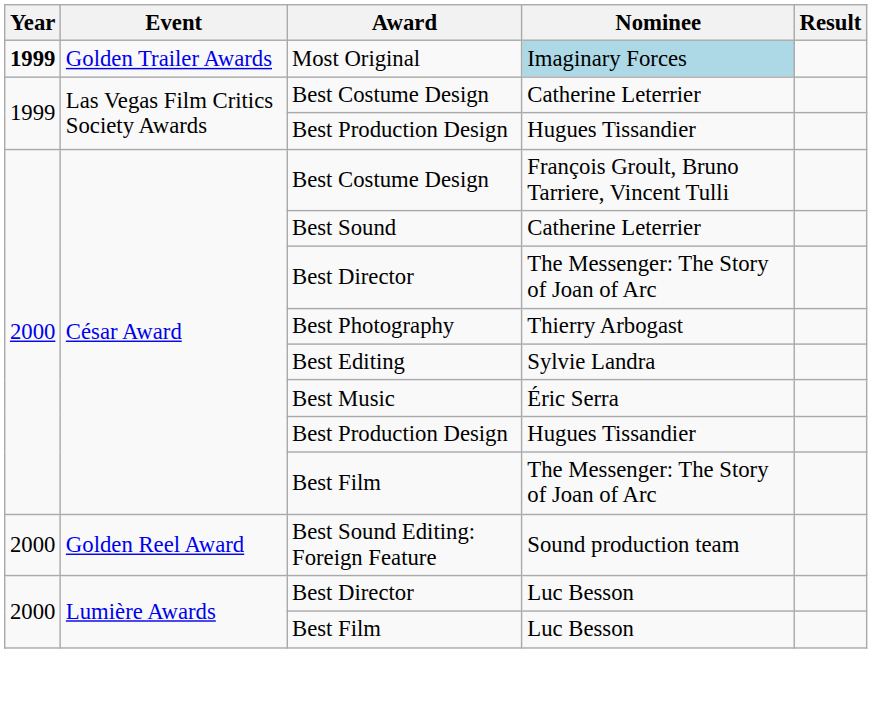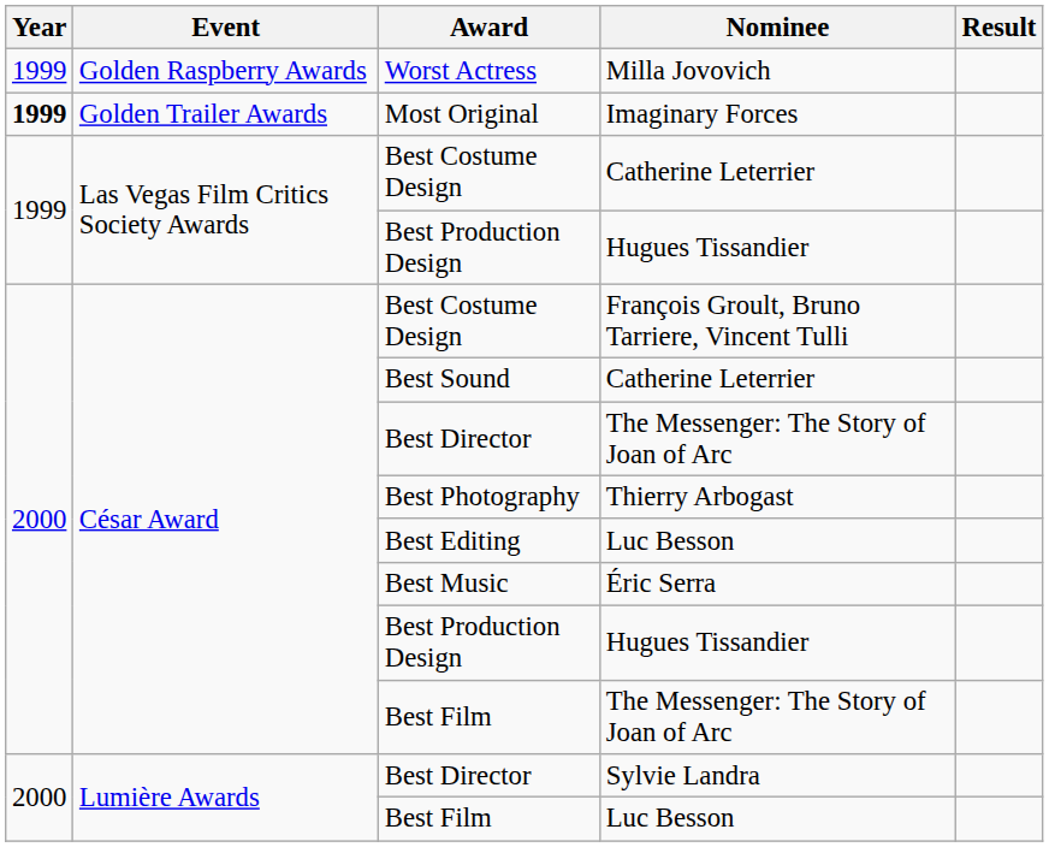+ row: 1999 | Golden Raspberry Awards | Worst Actress | Milla Jovovich
Most Original | Nominee: lightblue background -> no background
Best Editing | Nominee: Sylvie Landra -> Luc Besson
- row: 2000 | Golden Reel Award | Best Sound Editing: Foreign Feature | Sound production team
Lumière Awards / Best Director | Nominee: Luc Besson -> Sylvie Landra
